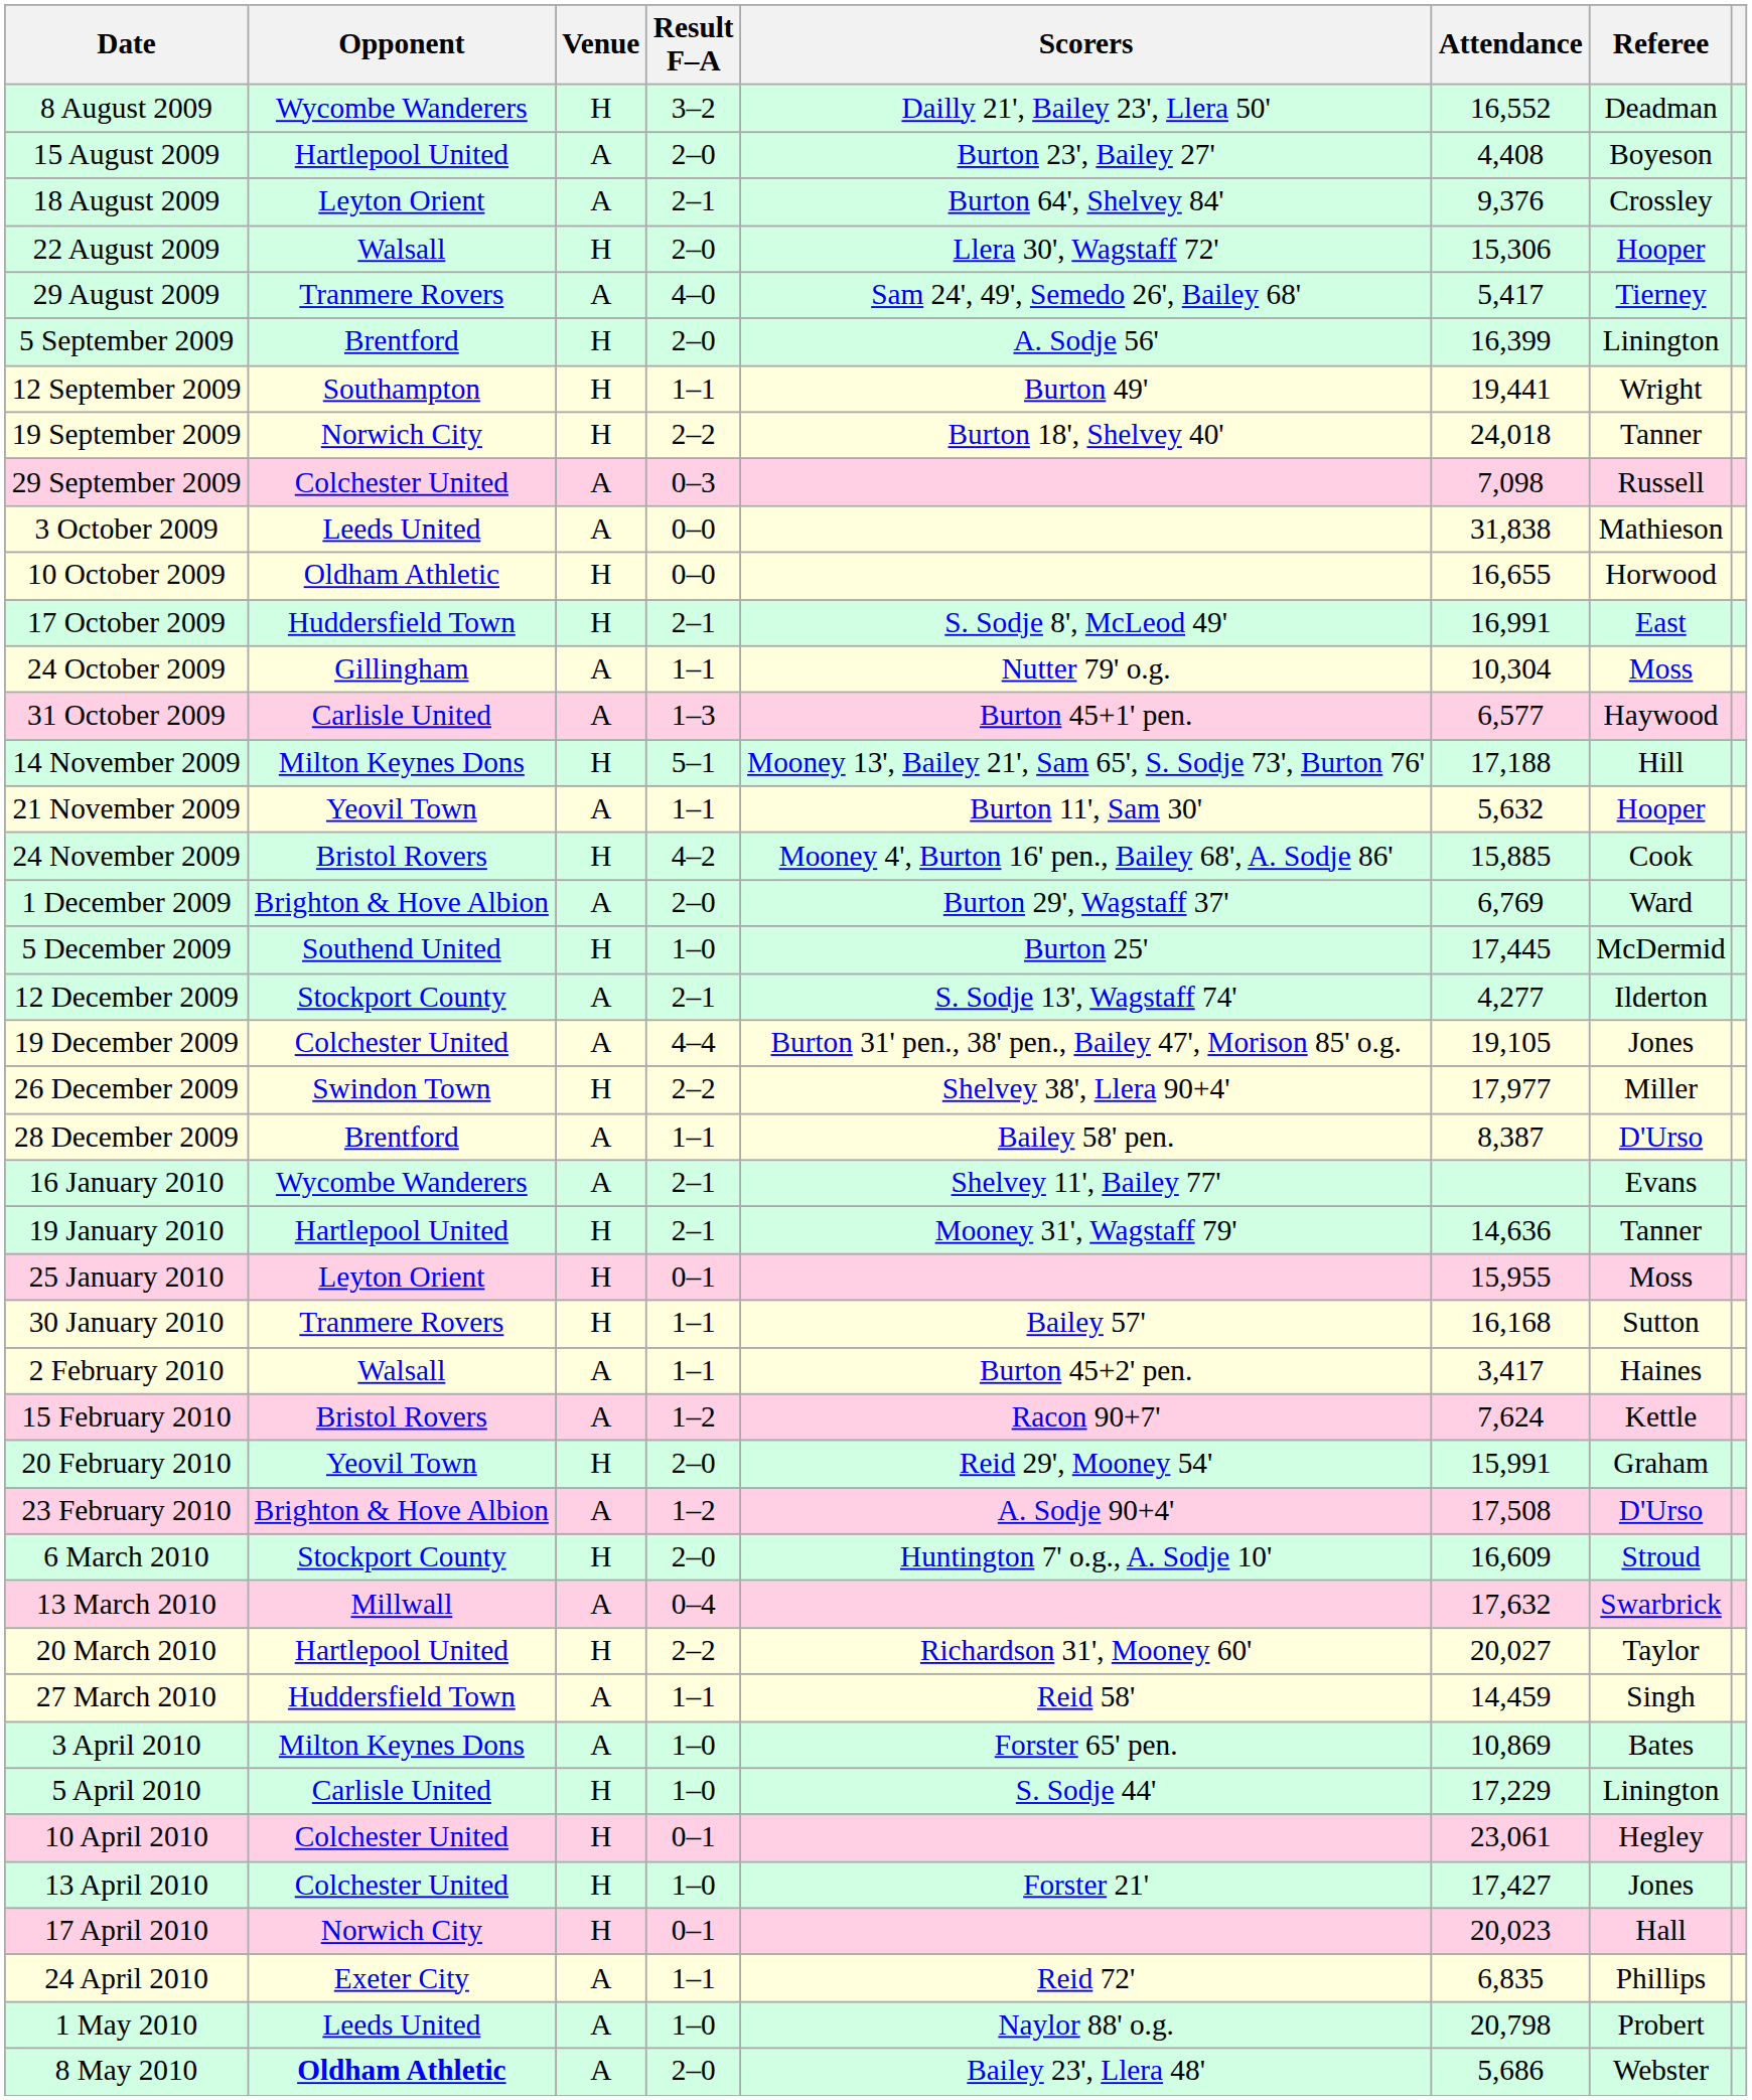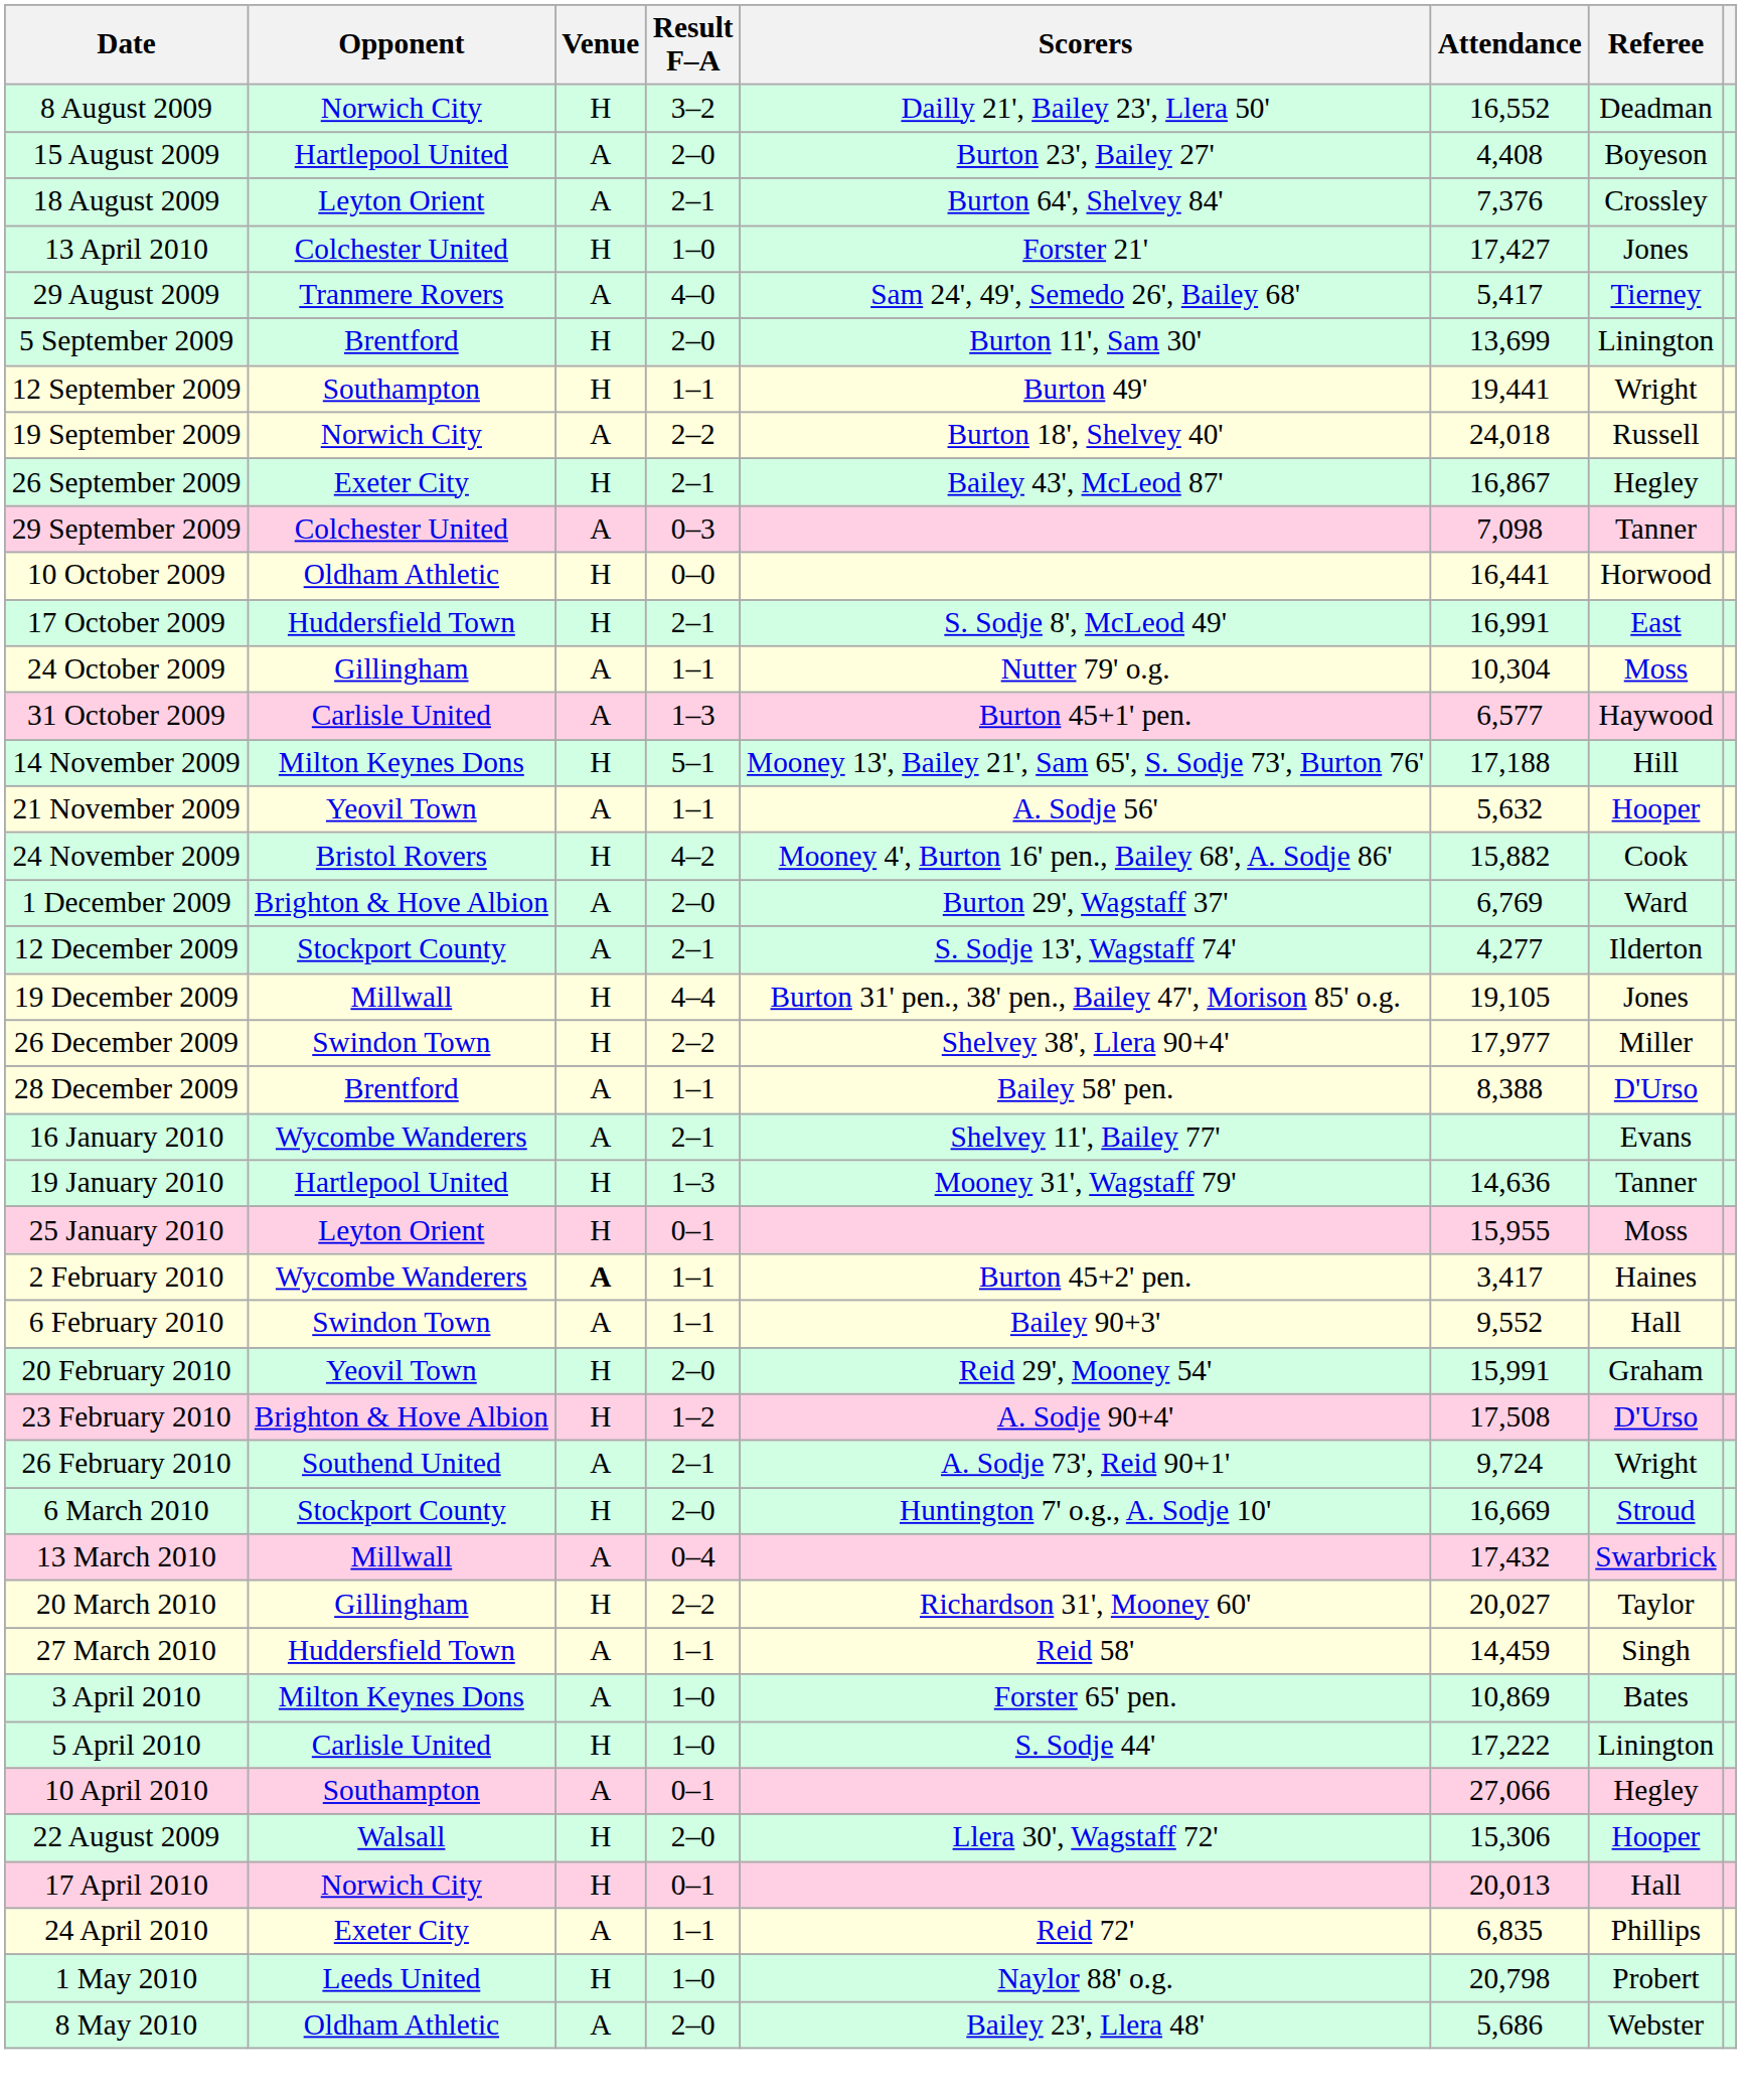8 August 2009 | Opponent: Wycombe Wanderers -> Norwich City
18 August 2009 | Attendance: 9,376 -> 7,376
rows swapped: 22 August 2009 <-> 13 April 2010
5 September 2009 | Scorers: A. Sodje 56' -> Burton 11', Sam 30'
5 September 2009 | Attendance: 16,399 -> 13,699
19 September 2009 | Venue: H -> A
19 September 2009 | Referee: Tanner -> Russell
+ row: 26 September 2009 | Exeter City | H | 2–1 | Bailey 43', McLeod 87' | 16,867 | Hegley
29 September 2009 | Referee: Russell -> Tanner
- row: 3 October 2009 | Leeds United | A | 0–0 | 31,838 | Mathieson
10 October 2009 | Attendance: 16,655 -> 16,441
21 November 2009 | Scorers: Burton 11', Sam 30' -> A. Sodje 56'
24 November 2009 | Attendance: 15,885 -> 15,882
- row: 5 December 2009 | Southend United | H | 1–0 | Burton 25' | 17,445 | McDermid
19 December 2009 | Opponent: Colchester United -> Millwall
19 December 2009 | Venue: A -> H
28 December 2009 | Attendance: 8,387 -> 8,388
19 January 2010 | Result F–A: 2–1 -> 1–3
- row: 30 January 2010 | Tranmere Rovers | H | 1–1 | Bailey 57' | 16,168 | Sutton
2 February 2010 | Opponent: Walsall -> Wycombe Wanderers
2 February 2010 | Venue: normal -> bold
+ row: 6 February 2010 | Swindon Town | A | 1–1 | Bailey 90+3' | 9,552 | Hall
- row: 15 February 2010 | Bristol Rovers | A | 1–2 | Racon 90+7' | 7,624 | Kettle
23 February 2010 | Venue: A -> H
+ row: 26 February 2010 | Southend United | A | 2–1 | A. Sodje 73', Reid 90+1' | 9,724 | Wright
6 March 2010 | Attendance: 16,609 -> 16,669
13 March 2010 | Attendance: 17,632 -> 17,432
20 March 2010 | Opponent: Hartlepool United -> Gillingham
5 April 2010 | Attendance: 17,229 -> 17,222
10 April 2010 | Opponent: Colchester United -> Southampton
10 April 2010 | Venue: H -> A
10 April 2010 | Attendance: 23,061 -> 27,066
17 April 2010 | Attendance: 20,023 -> 20,013
1 May 2010 | Venue: A -> H
8 May 2010 | Opponent: bold -> normal
